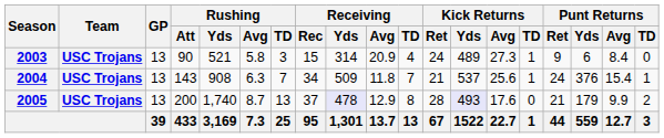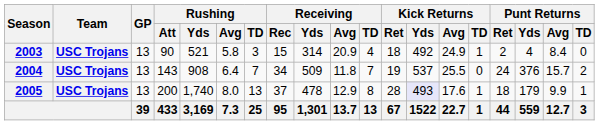2003 | Kick Returns / Ret: 24 -> 18
2003 | Kick Returns / Yds: 489 -> 492
2003 | Kick Returns / Avg: 27.3 -> 24.9
2003 | Punt Returns / Ret: 9 -> 2
2003 | Punt Returns / Yds: 6 -> 4
2004 | Rushing / Avg: 6.3 -> 6.4
2004 | Kick Returns / Ret: 21 -> 19
2004 | Kick Returns / Avg: 25.6 -> 25.5
2004 | Kick Returns / TD: 1 -> 0
2004 | Punt Returns / Avg: 15.4 -> 15.7
2004 | Punt Returns / TD: 1 -> 2
2005 | Rushing / Avg: 8.7 -> 8.0
2005 | Receiving / Yds: lavender background -> no background
2005 | Kick Returns / TD: 0 -> 1
2005 | Punt Returns / Ret: 21 -> 18
2005 | Punt Returns / TD: 2 -> 1
